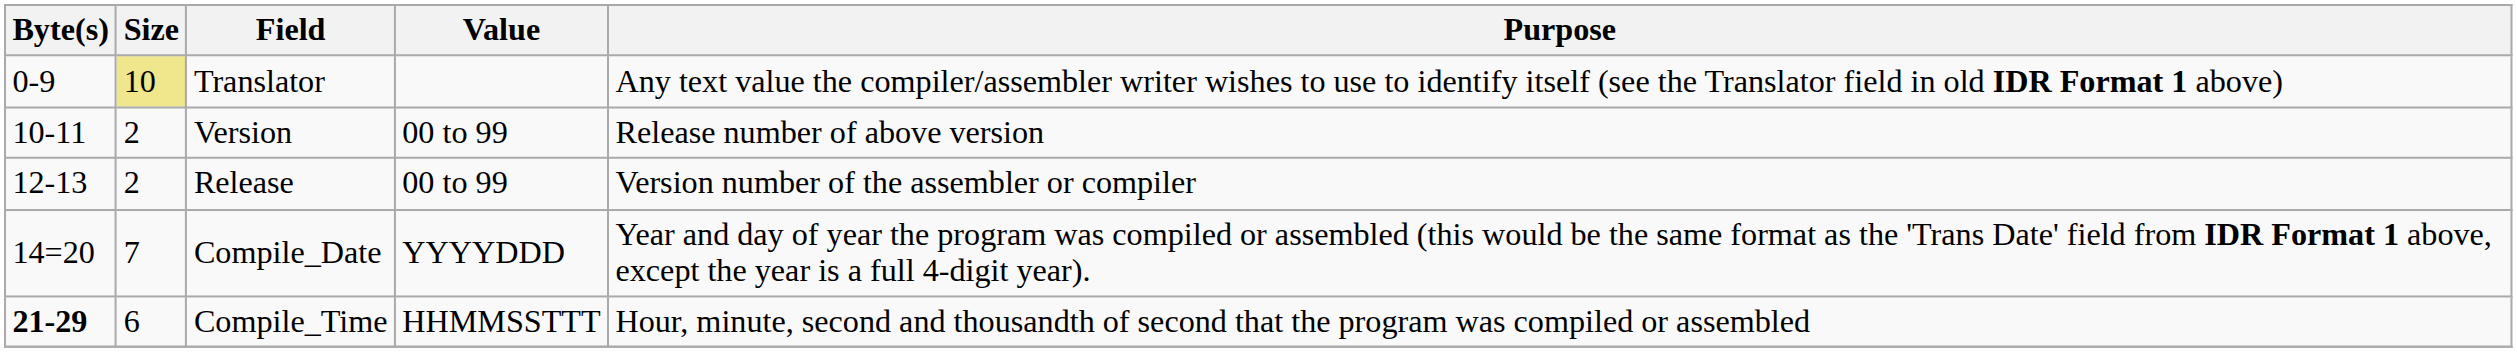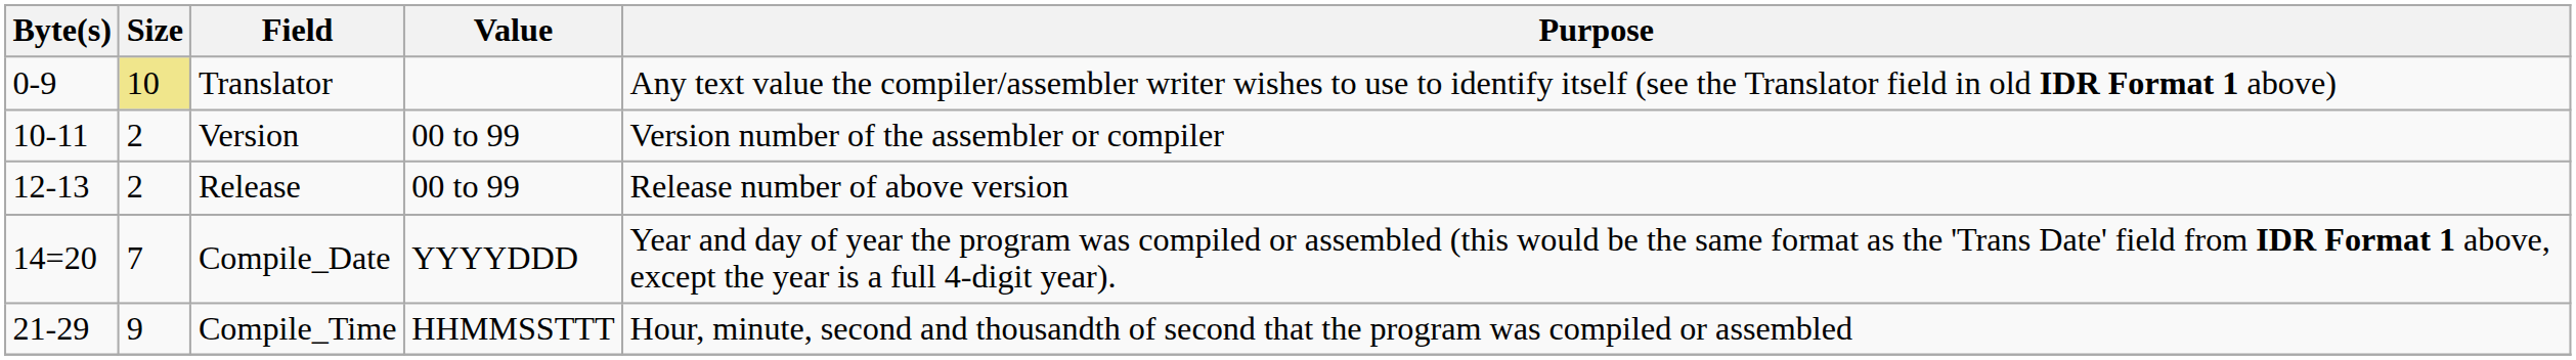Version | Purpose: Release number of above version -> Version number of the assembler or compiler
Release | Purpose: Version number of the assembler or compiler -> Release number of above version
Compile_Time | Byte(s): bold -> normal
Compile_Time | Size: 6 -> 9
